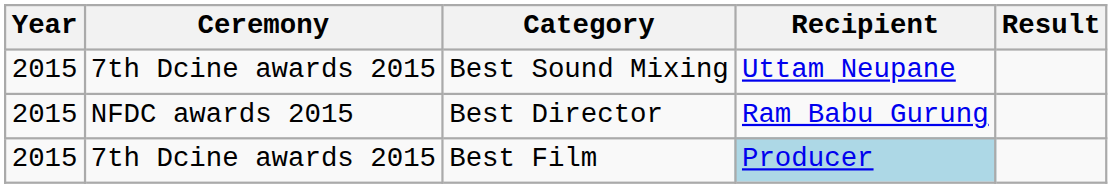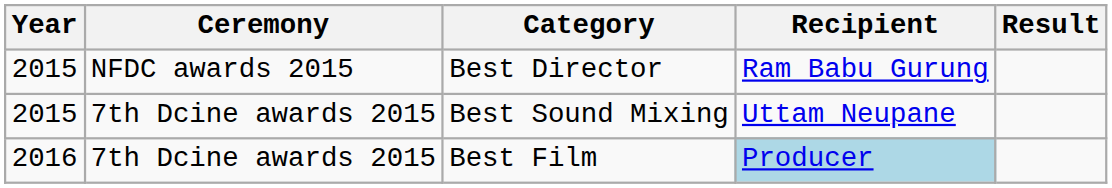rows swapped: Best Director <-> Best Sound Mixing
Best Film | Year: 2015 -> 2016
